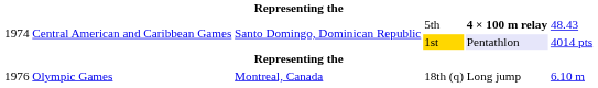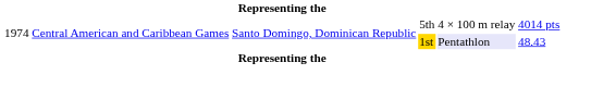5th | column 5: bold -> normal
5th | column 6: 48.43 -> 4014 pts
1st | column 6: 4014 pts -> 48.43
- row: 1976 | Olympic Games | Montreal, Canada | 18th (q) | Long jump | 6.10 m
